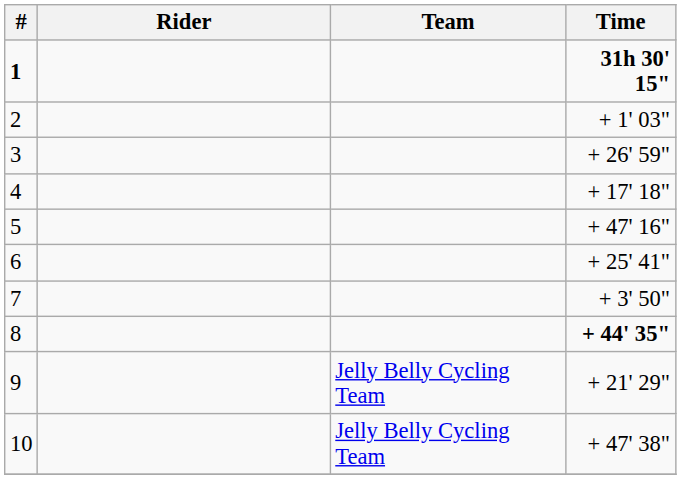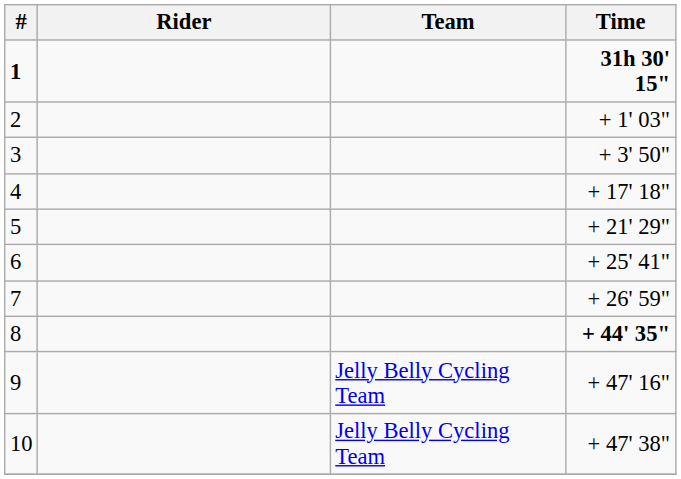3 | Time: + 26' 59" -> + 3' 50"
5 | Time: + 47' 16" -> + 21' 29"
7 | Time: + 3' 50" -> + 26' 59"
9 | Time: + 21' 29" -> + 47' 16"
